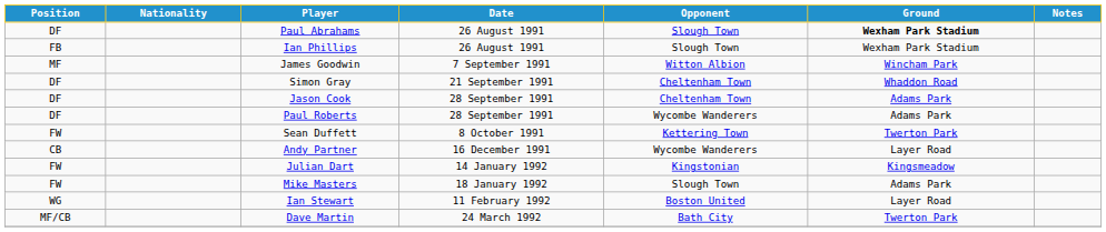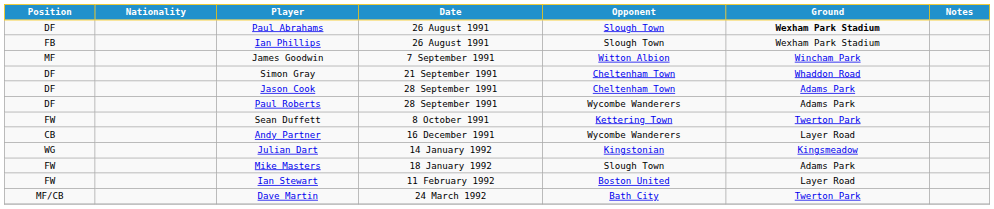Julian Dart | Position: FW -> WG
Ian Stewart | Position: WG -> FW
